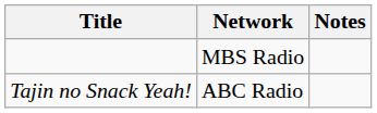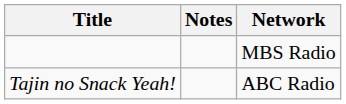columns swapped: Network <-> Notes
